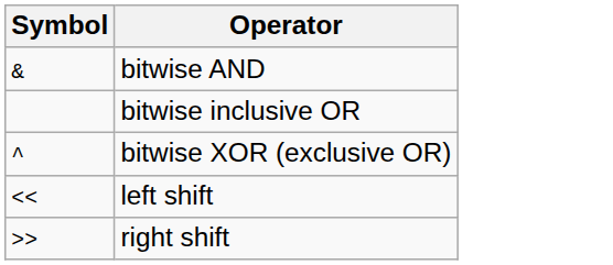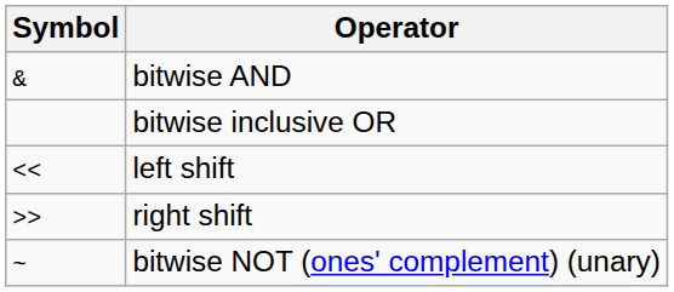- row: ^ | bitwise XOR (exclusive OR)
+ row: ~ | bitwise NOT (ones' complement) (unary)
